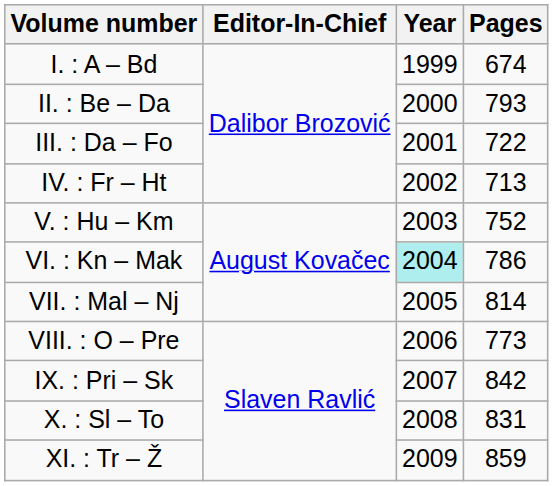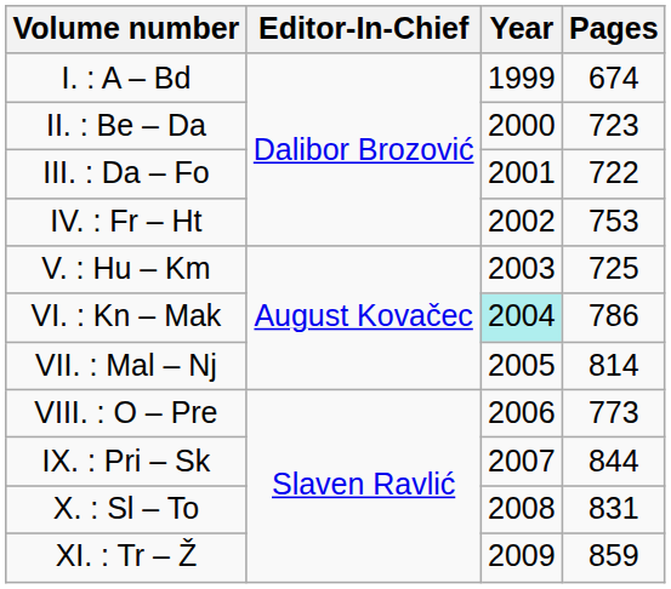II. : Be – Da | Pages: 793 -> 723
IV. : Fr – Ht | Pages: 713 -> 753
V. : Hu – Km | Pages: 752 -> 725
IX. : Pri – Sk | Pages: 842 -> 844
